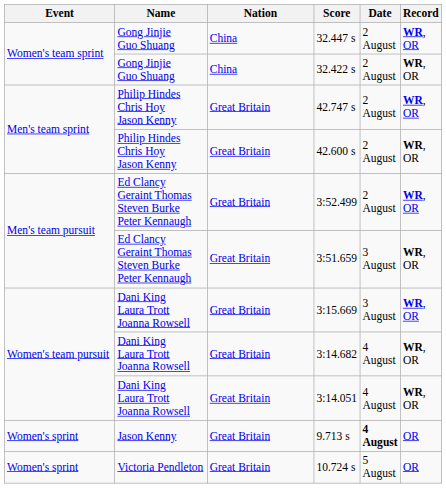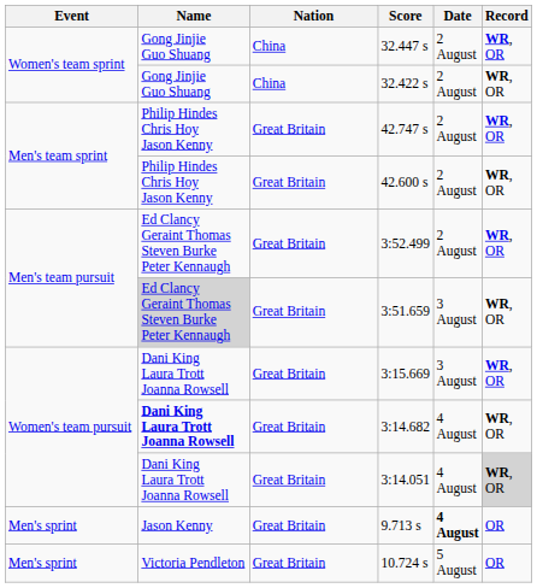3:51.659 | Name: no background -> lightgrey background
3:14.682 | Name: normal -> bold
3:14.051 | Record: no background -> lightgrey background
9.713 s | Event: Women's sprint -> Men's sprint
10.724 s | Event: Women's sprint -> Men's sprint
